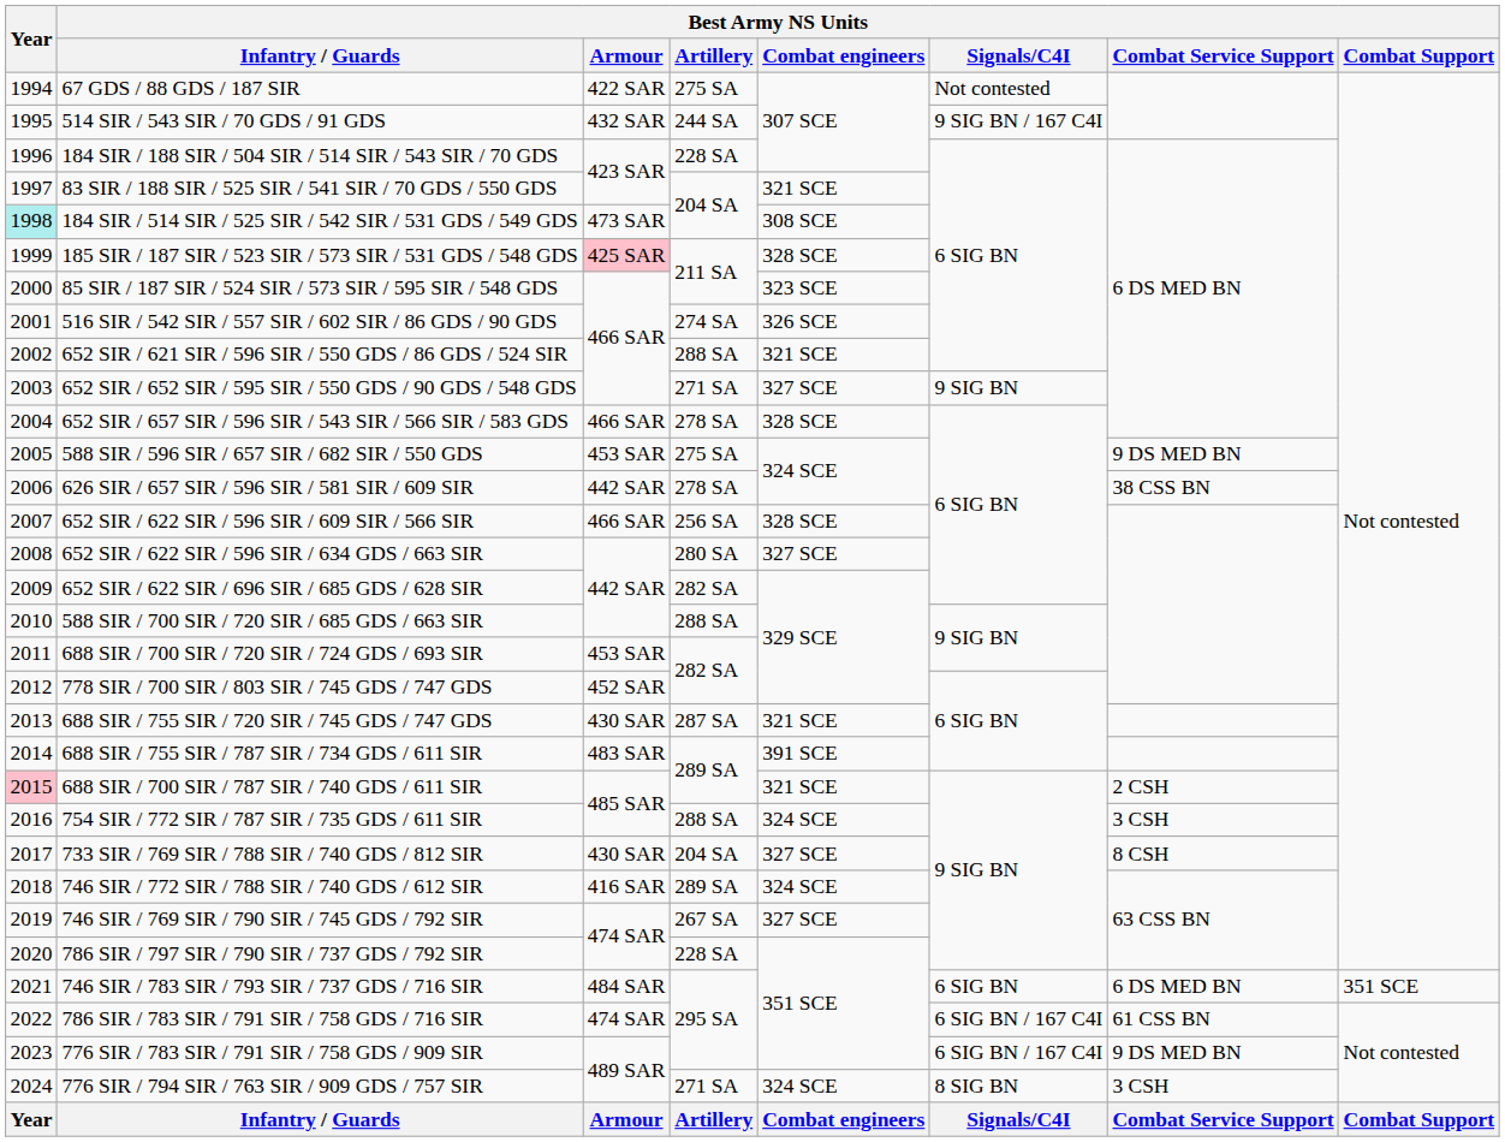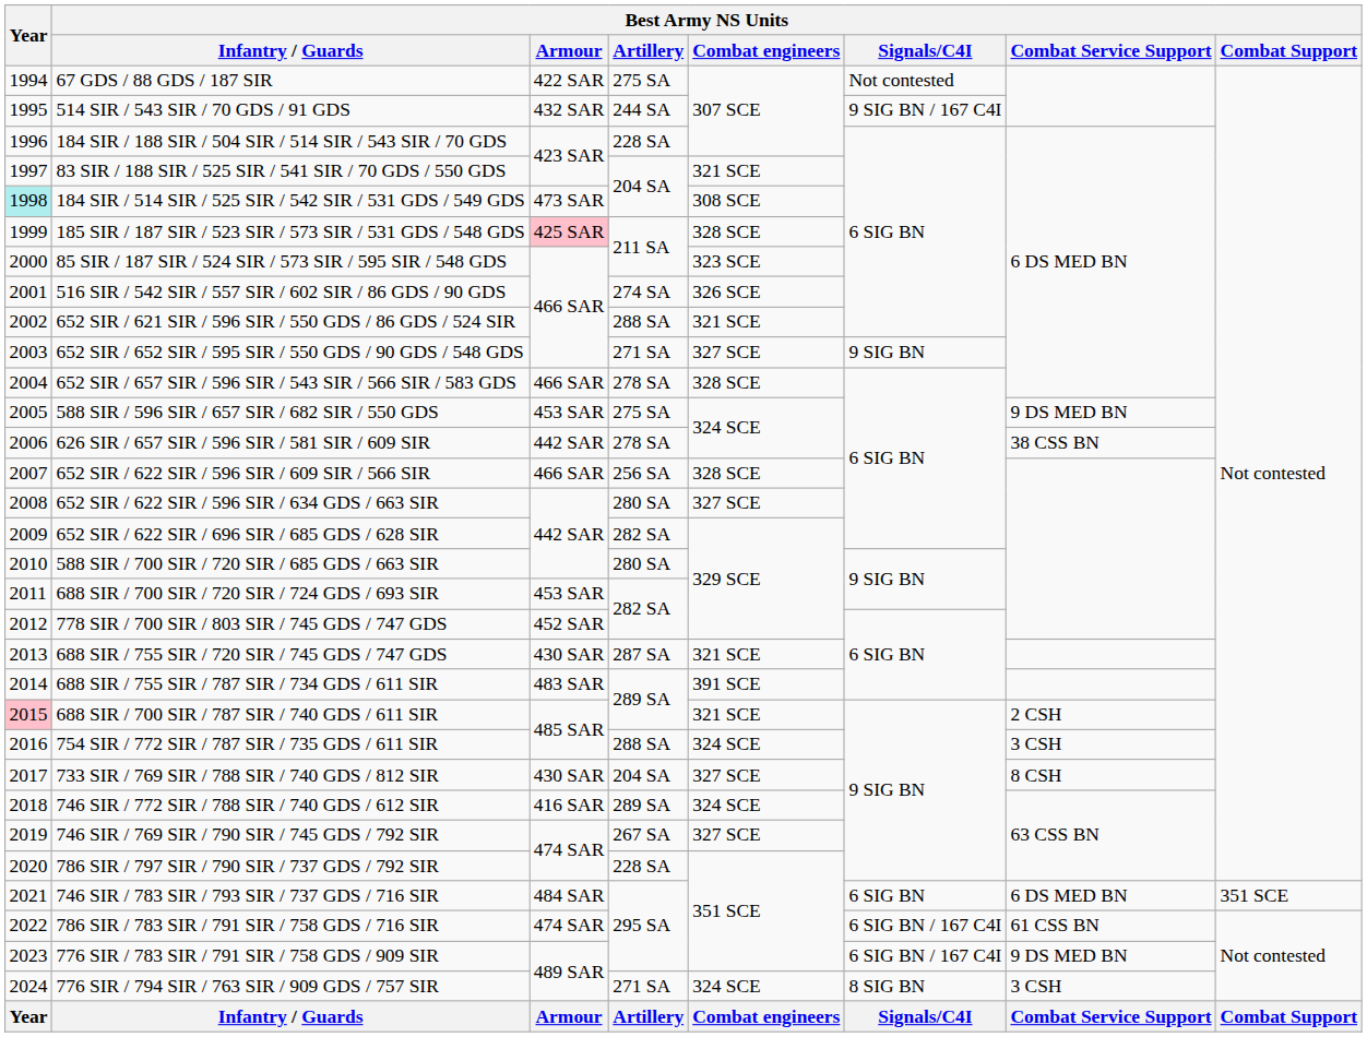588 SIR / 700 SIR / 720 SIR / 685 GDS / 663 SIR | Best Army NS Units / Artillery: 288 SA -> 280 SA
